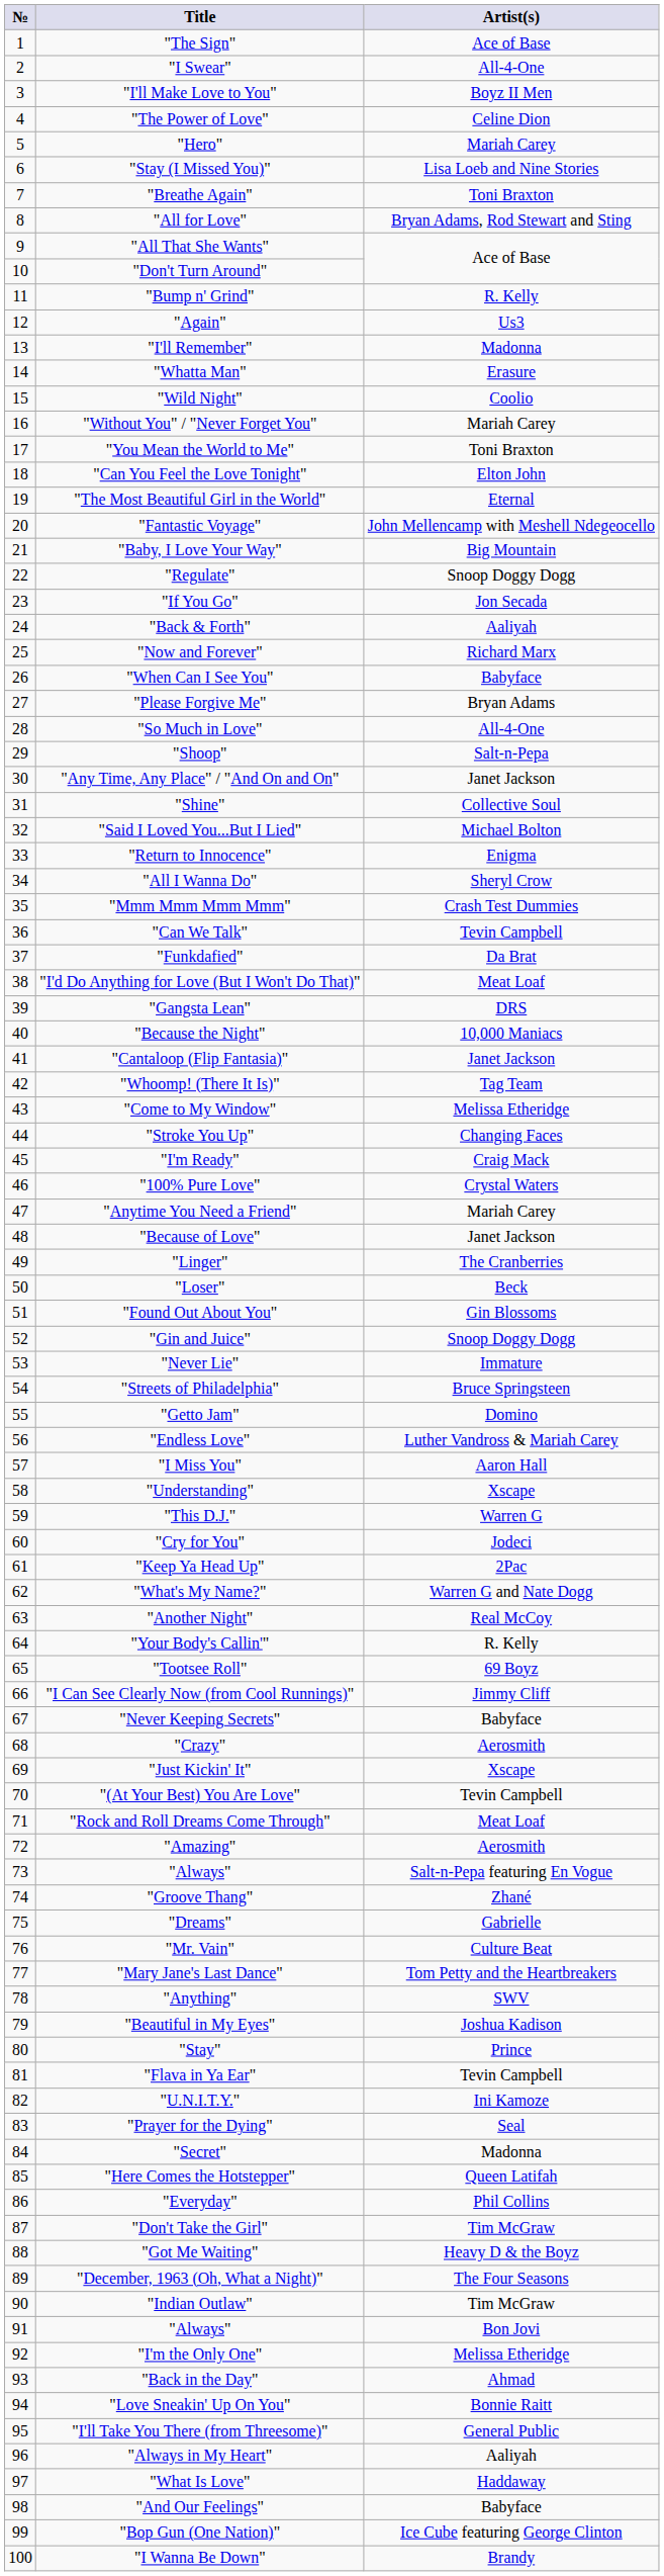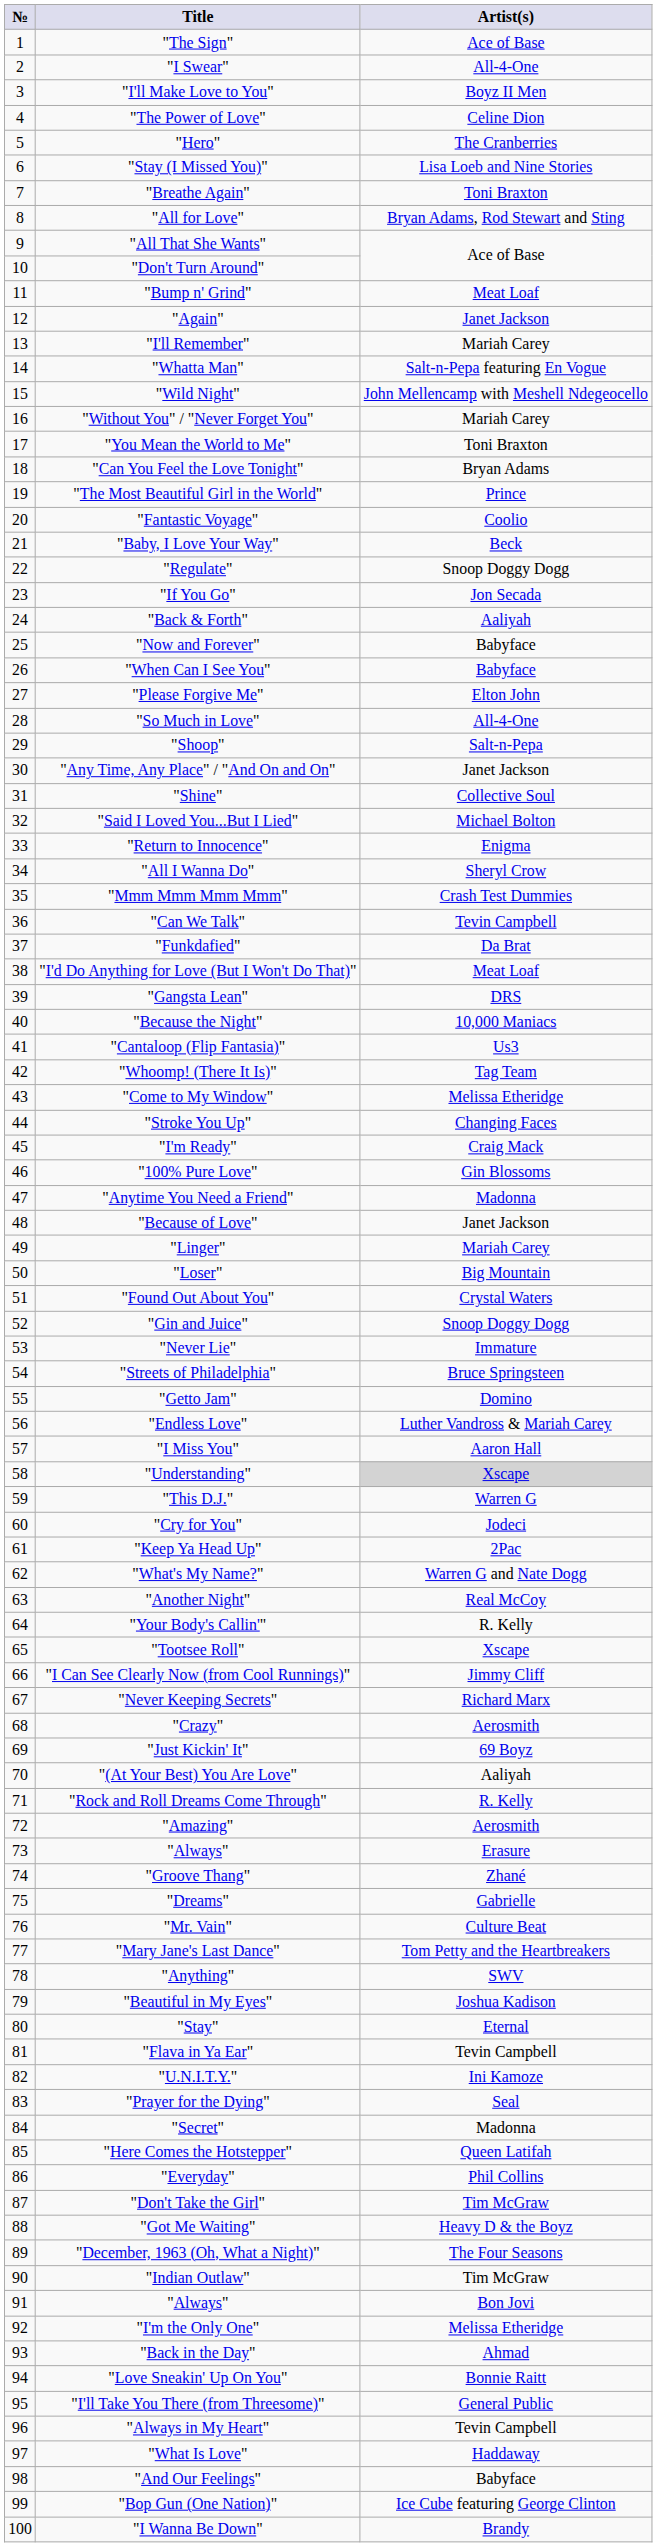"Hero" | Artist(s): Mariah Carey -> The Cranberries
"Bump n' Grind" | Artist(s): R. Kelly -> Meat Loaf
"Again" | Artist(s): Us3 -> Janet Jackson
"I'll Remember" | Artist(s): Madonna -> Mariah Carey
"Whatta Man" | Artist(s): Erasure -> Salt-n-Pepa featuring En Vogue
"Wild Night" | Artist(s): Coolio -> John Mellencamp with Meshell Ndegeocello
"Can You Feel the Love Tonight" | Artist(s): Elton John -> Bryan Adams
"The Most Beautiful Girl in the World" | Artist(s): Eternal -> Prince
"Fantastic Voyage" | Artist(s): John Mellencamp with Meshell Ndegeocello -> Coolio
"Baby, I Love Your Way" | Artist(s): Big Mountain -> Beck
"Now and Forever" | Artist(s): Richard Marx -> Babyface
"Please Forgive Me" | Artist(s): Bryan Adams -> Elton John
"Cantaloop (Flip Fantasia)" | Artist(s): Janet Jackson -> Us3
"100% Pure Love" | Artist(s): Crystal Waters -> Gin Blossoms
"Anytime You Need a Friend" | Artist(s): Mariah Carey -> Madonna
"Linger" | Artist(s): The Cranberries -> Mariah Carey
"Loser" | Artist(s): Beck -> Big Mountain
"Found Out About You" | Artist(s): Gin Blossoms -> Crystal Waters
"Understanding" | Artist(s): no background -> lightgrey background
"Tootsee Roll" | Artist(s): 69 Boyz -> Xscape
"Never Keeping Secrets" | Artist(s): Babyface -> Richard Marx
"Just Kickin' It" | Artist(s): Xscape -> 69 Boyz
"(At Your Best) You Are Love" | Artist(s): Tevin Campbell -> Aaliyah
"Rock and Roll Dreams Come Through" | Artist(s): Meat Loaf -> R. Kelly
73 / "Always" | Artist(s): Salt-n-Pepa featuring En Vogue -> Erasure
"Stay" | Artist(s): Prince -> Eternal
"Always in My Heart" | Artist(s): Aaliyah -> Tevin Campbell
